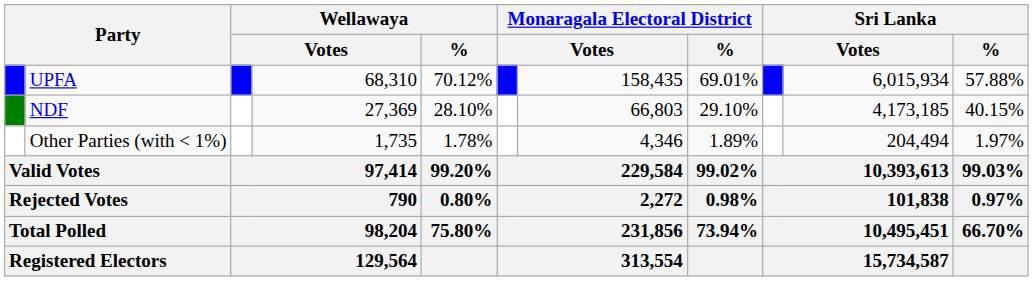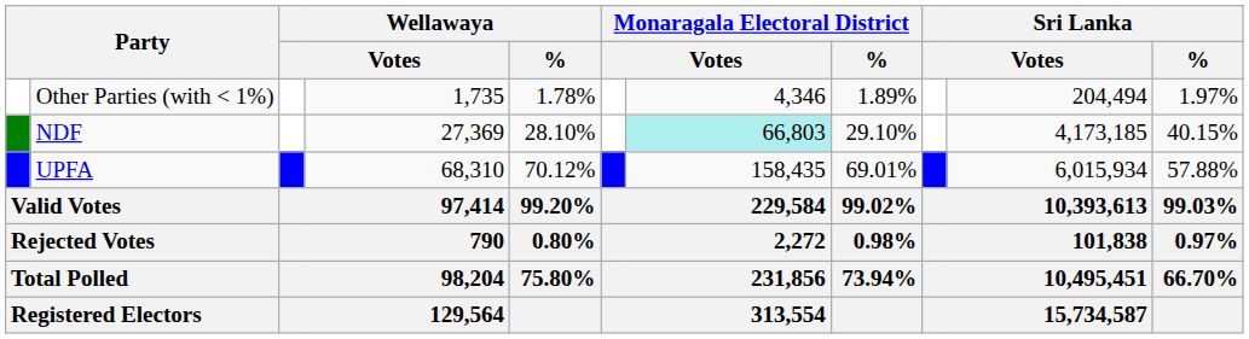rows swapped: UPFA <-> Other Parties (with < 1%)
NDF | column 7: no background -> paleturquoise background
